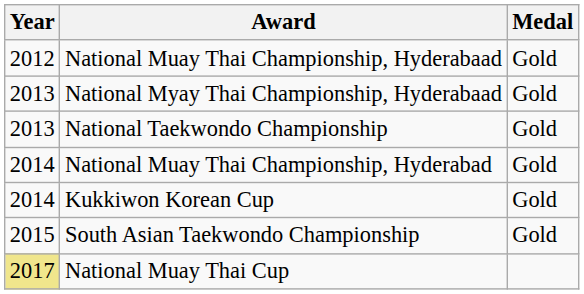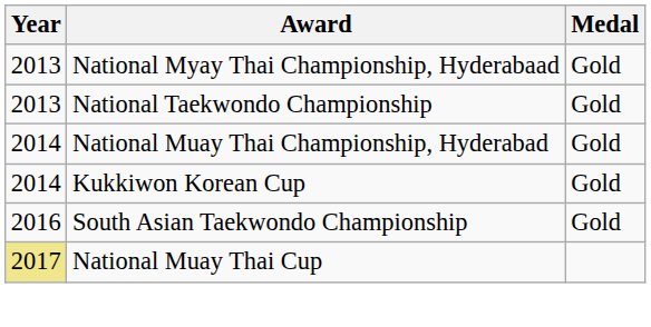- row: 2012 | National Muay Thai Championship, Hyderabaad | Gold
South Asian Taekwondo Championship | Year: 2015 -> 2016
